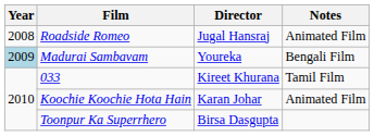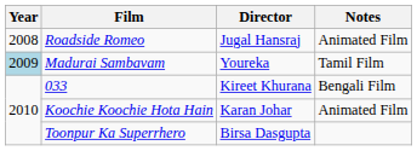Madurai Sambavam | Notes: Bengali Film -> Tamil Film
033 | Notes: Tamil Film -> Bengali Film
